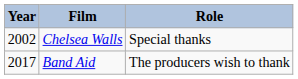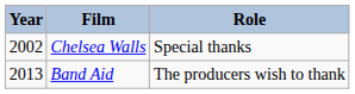Band Aid | Year: 2017 -> 2013
